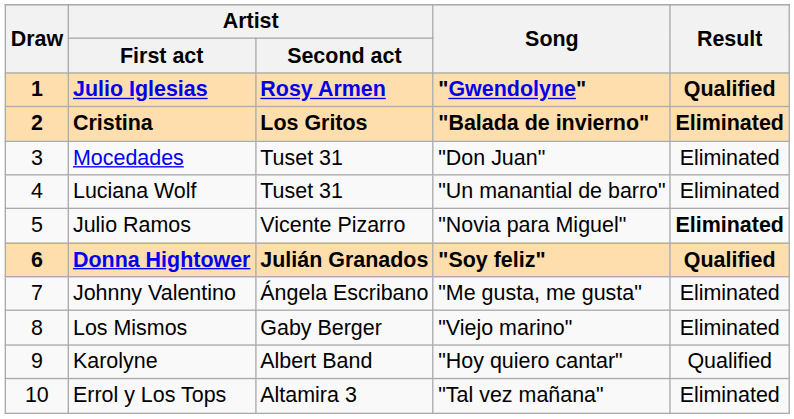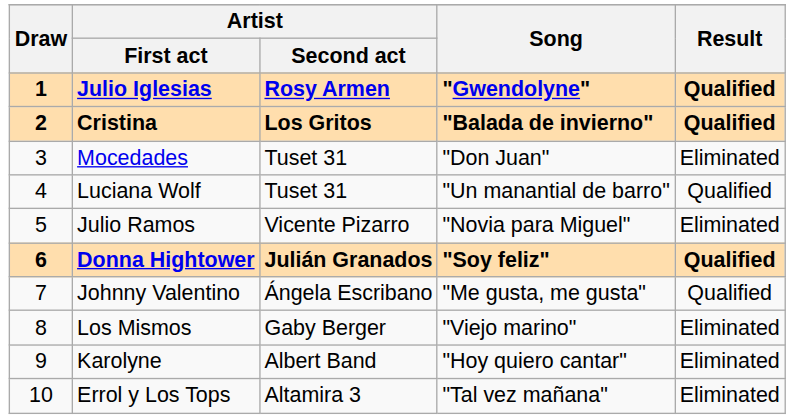Cristina | Result: Eliminated -> Qualified
Luciana Wolf | Result: Eliminated -> Qualified
Julio Ramos | Result: bold -> normal
Johnny Valentino | Result: Eliminated -> Qualified
Karolyne | Result: Qualified -> Eliminated
